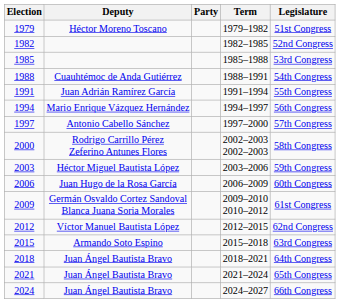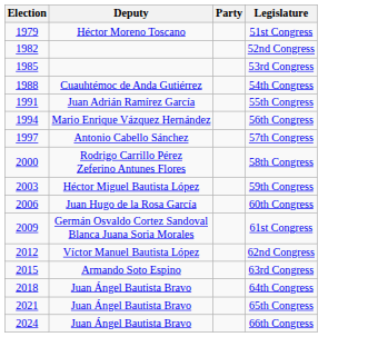- column: Term | 1979–1982 | 1982–1985 | 1985–1988 | 1988–1991 | 1991–1994 | 1994–1997 | 1997–2000 | 2002–2003 2002–2003 | 2003–2006 | 2006–2009 | 2009–2010 2010–2012 | 2012–2015 | 2015–2018 | 2018–2021 | 2021–2024 | 2024–2027
